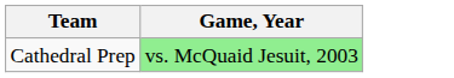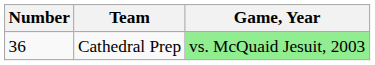+ column: Number | 36
